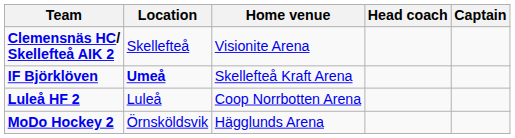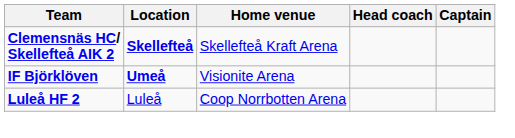Clemensnäs HC/ Skellefteå AIK 2 | Location: normal -> bold
Clemensnäs HC/ Skellefteå AIK 2 | Home venue: Visionite Arena -> Skellefteå Kraft Arena
IF Björklöven | Home venue: Skellefteå Kraft Arena -> Visionite Arena
- row: MoDo Hockey 2 | Örnsköldsvik | Hägglunds Arena
